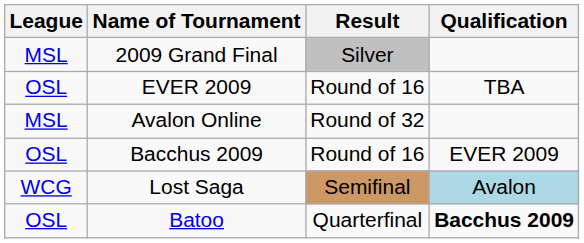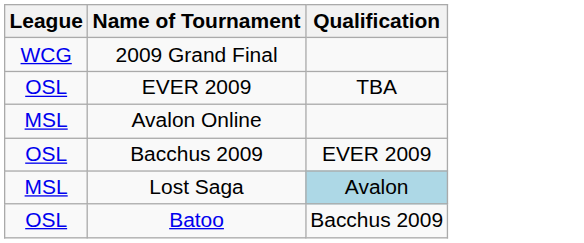- column: Result | Silver | Round of 16 | Round of 32 | Round of 16 | Semifinal | Quarterfinal
2009 Grand Final | League: MSL -> WCG
Lost Saga | League: WCG -> MSL
Batoo | Qualification: bold -> normal
